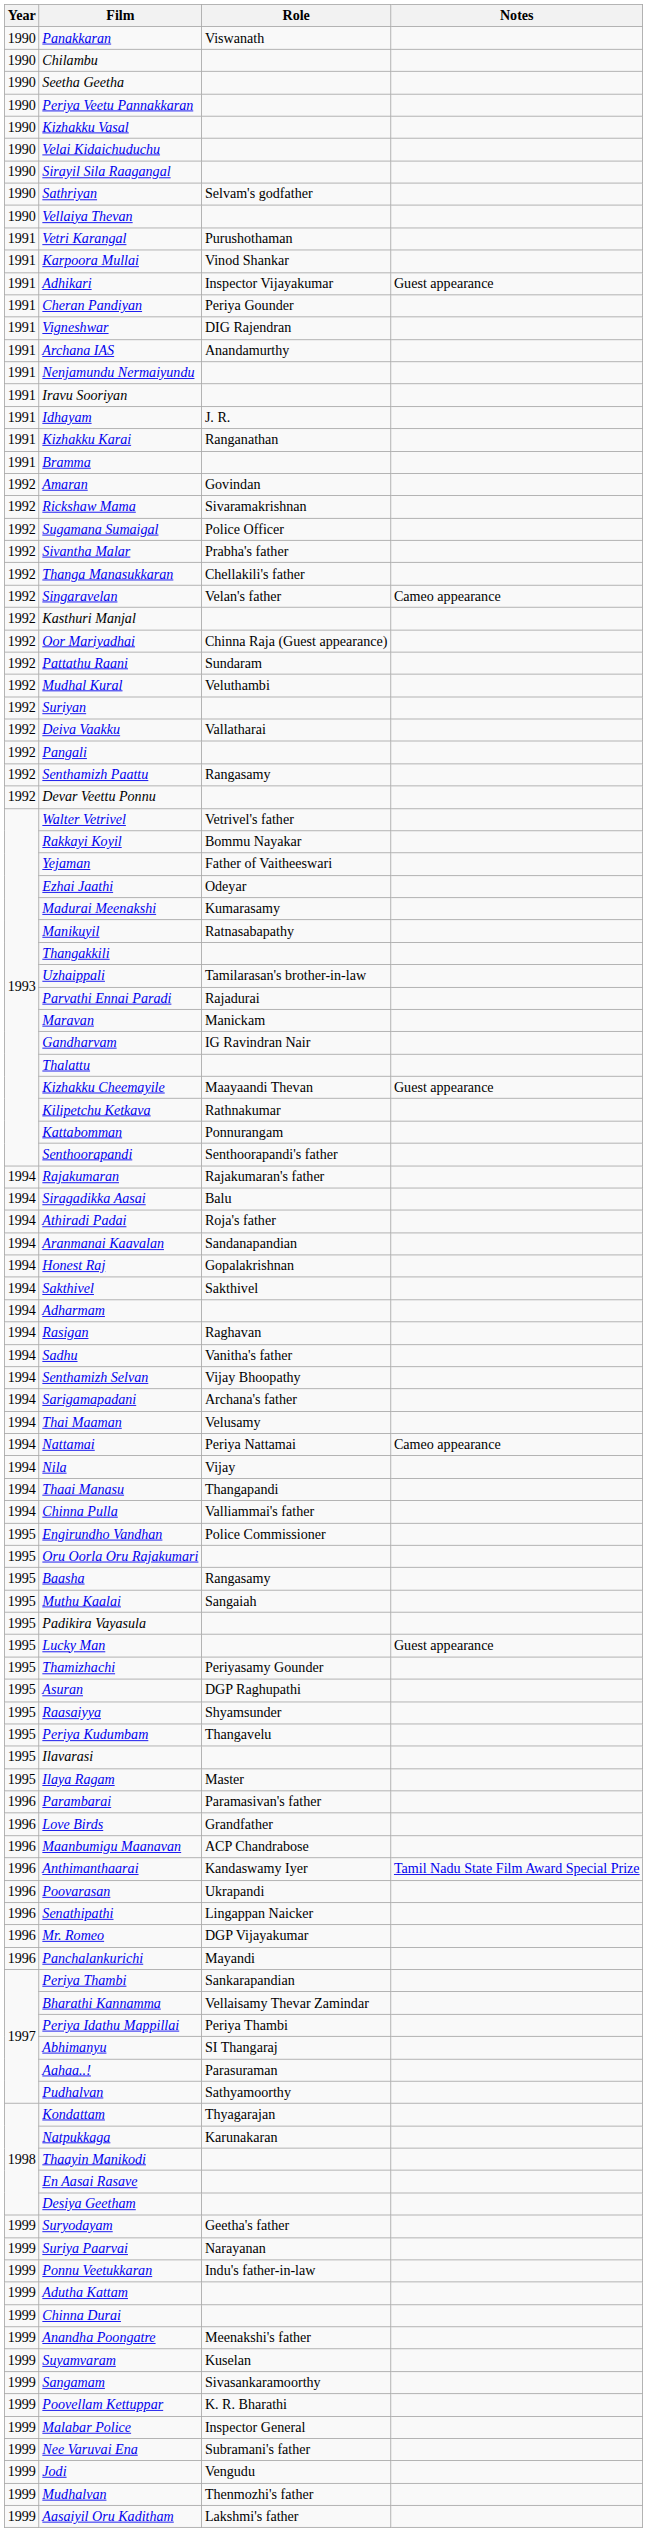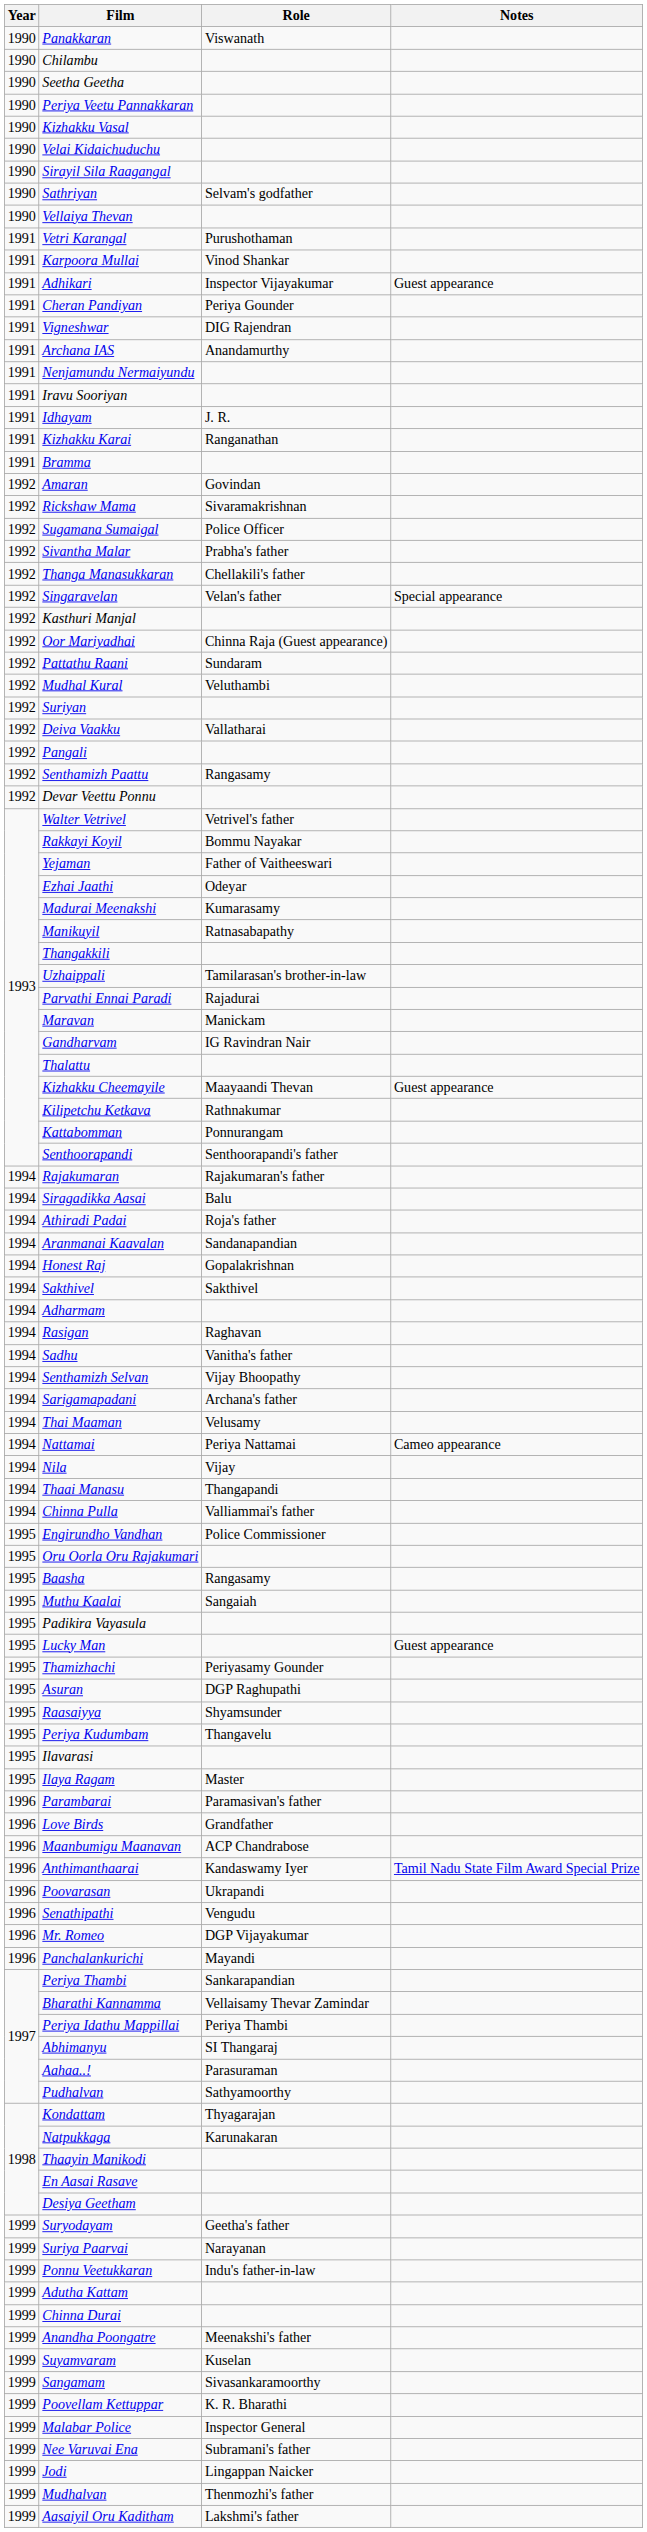Singaravelan | Notes: Cameo appearance -> Special appearance
Senathipathi | Role: Lingappan Naicker -> Vengudu
Jodi | Role: Vengudu -> Lingappan Naicker
